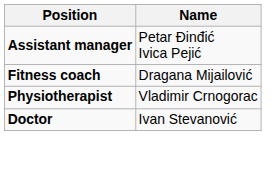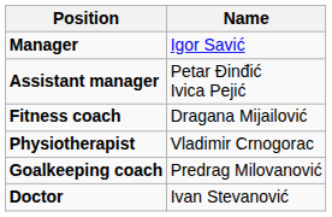+ row: Manager | Igor Savić
+ row: Goalkeeping coach | Predrag Milovanović
